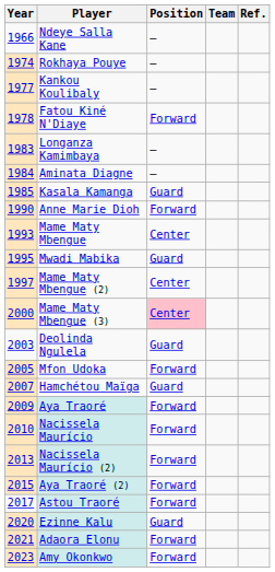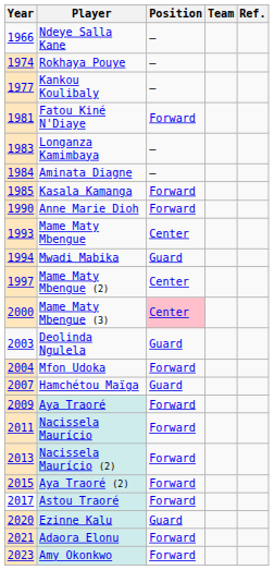Fatou Kiné N'Diaye | Year: 1978 -> 1981
Kasala Kamanga | Position: Guard -> Forward
Mwadi Mabika | Year: 1995 -> 1994
Mfon Udoka | Year: 2005 -> 2004
Nacissela Maurício | Year: 2010 -> 2011
